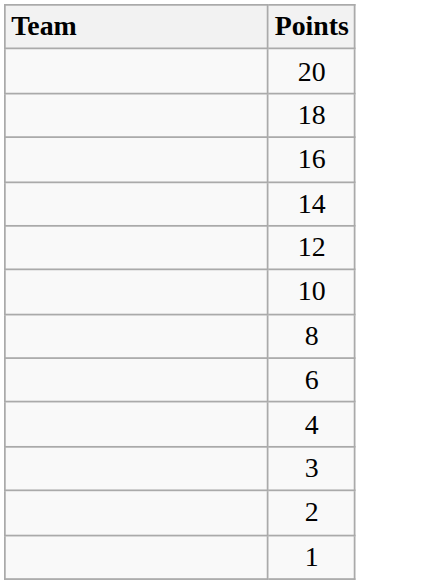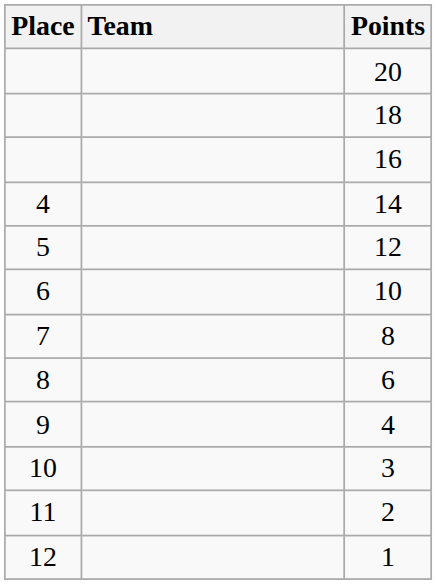+ column: Place | 4 | 5 | 6 | 7 | 8 | 9 | 10 | 11 | 12
